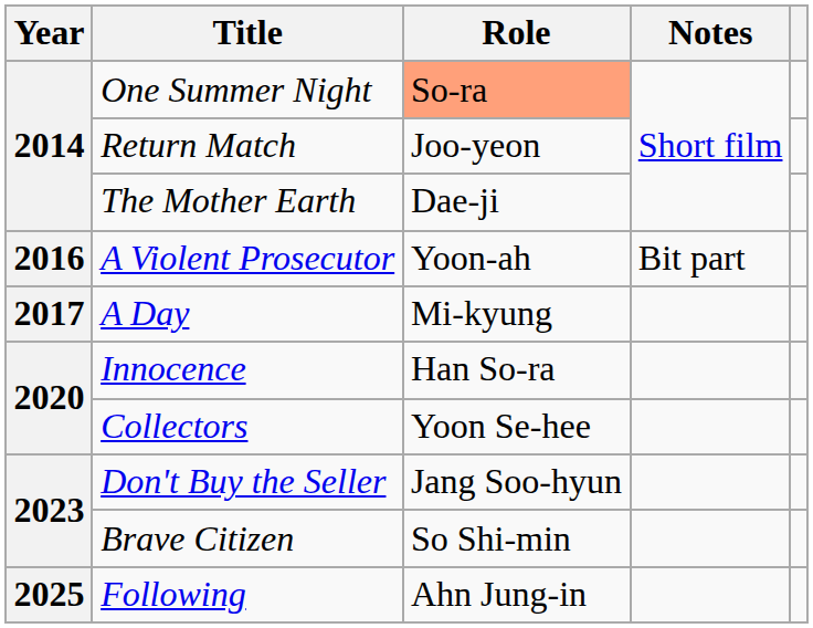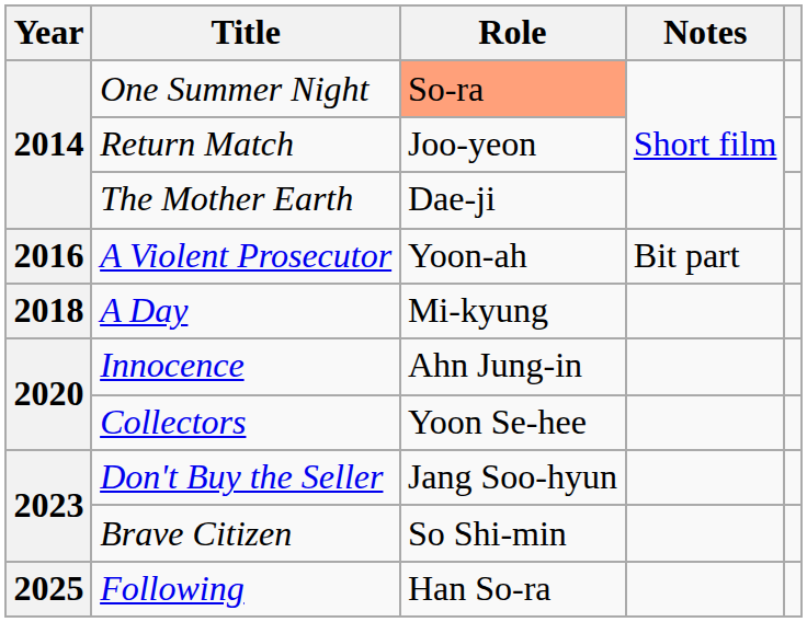A Day | Year: 2017 -> 2018
Innocence | Role: Han So-ra -> Ahn Jung-in
Following | Role: Ahn Jung-in -> Han So-ra
